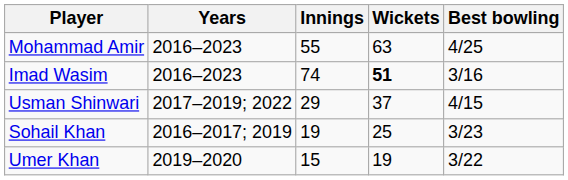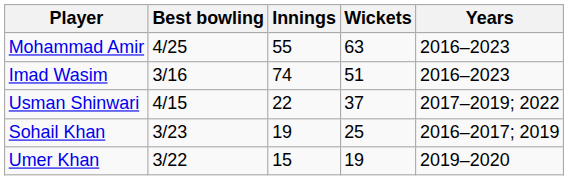columns swapped: Years <-> Best bowling
Imad Wasim | Wickets: bold -> normal
Usman Shinwari | Innings: 29 -> 22
